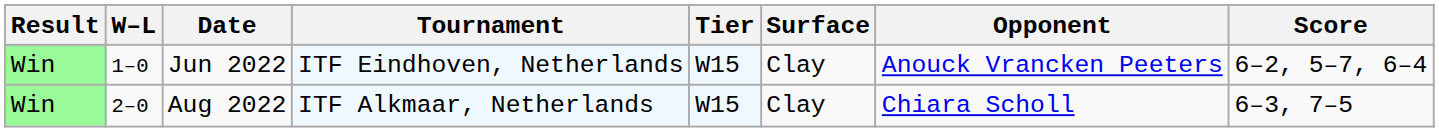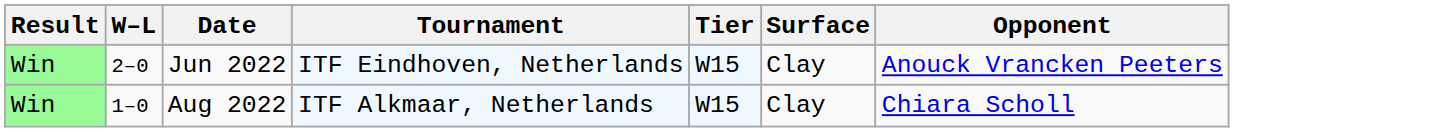- column: Score | 6–2, 5–7, 6–4 | 6–3, 7–5
Jun 2022 | W–L: 1–0 -> 2–0
Aug 2022 | W–L: 2–0 -> 1–0
